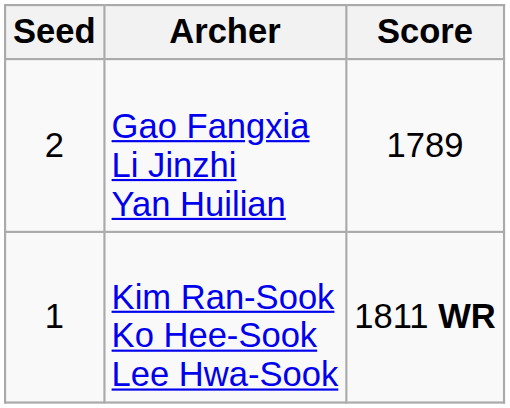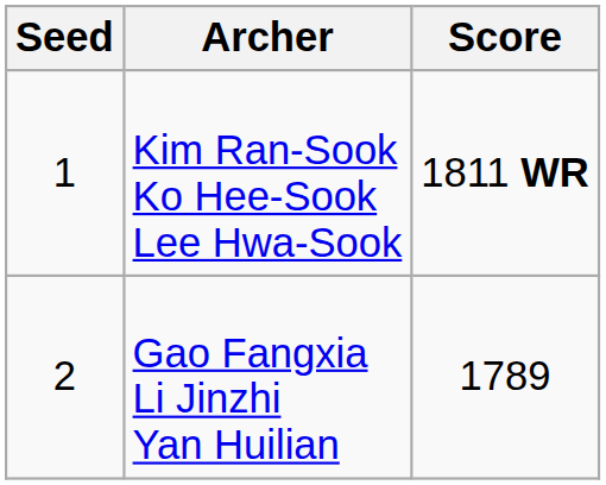rows swapped: Kim Ran-Sook Ko Hee-Sook Lee Hwa-Sook <-> Gao Fangxia Li Jinzhi Yan Huilian
